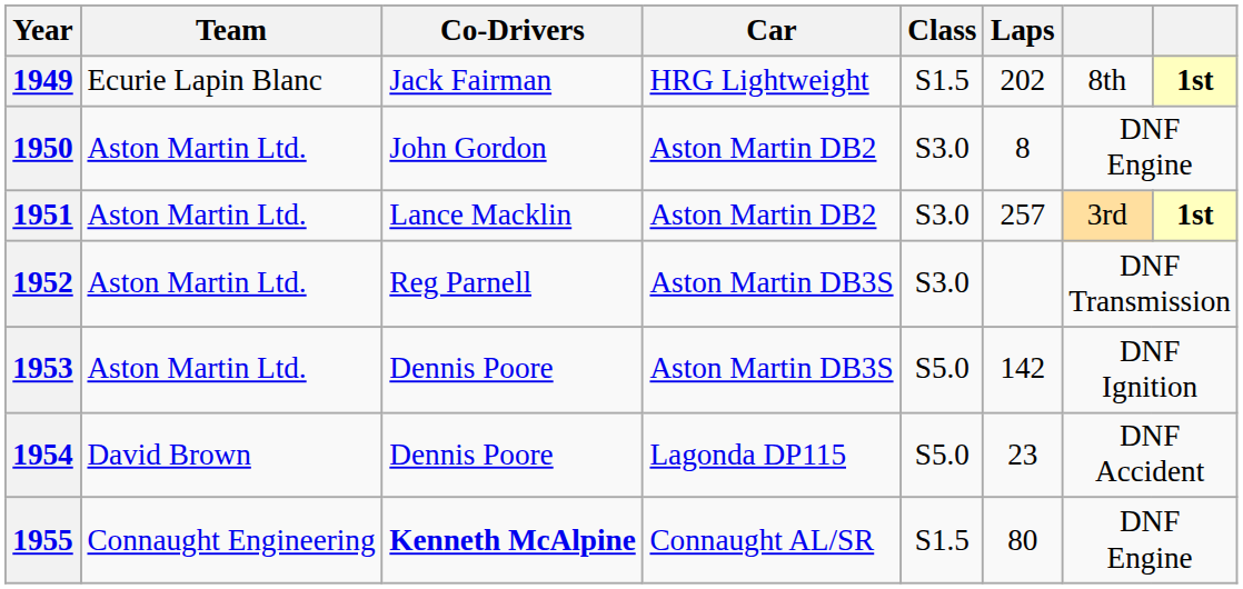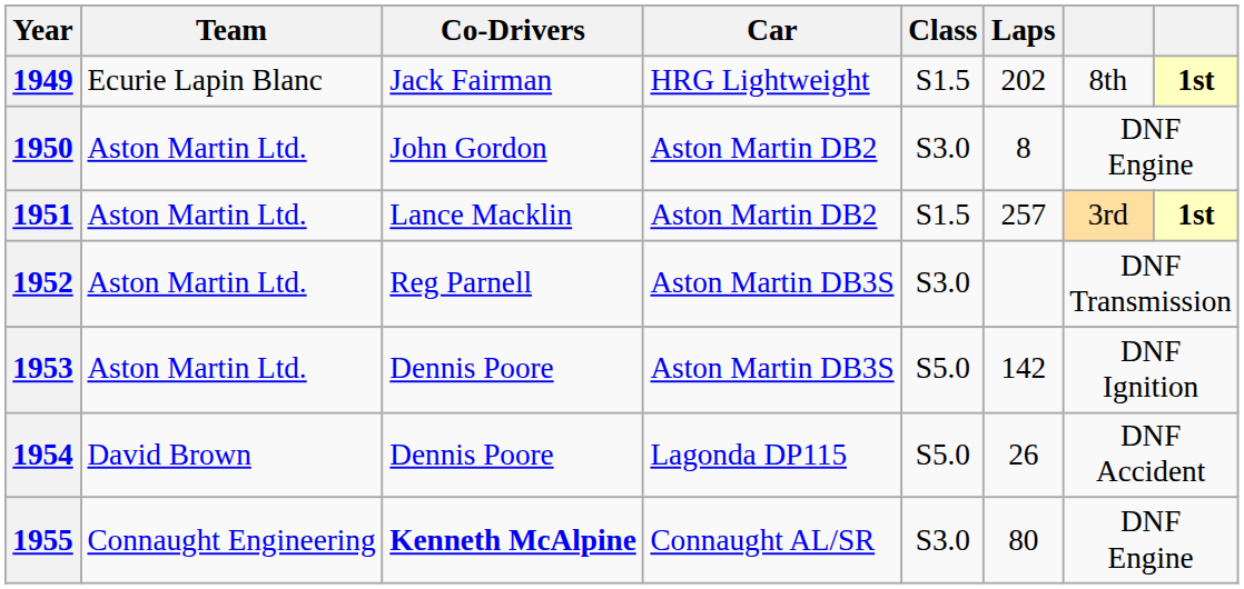1951 | Class: S3.0 -> S1.5
1954 | Laps: 23 -> 26
1955 | Class: S1.5 -> S3.0
